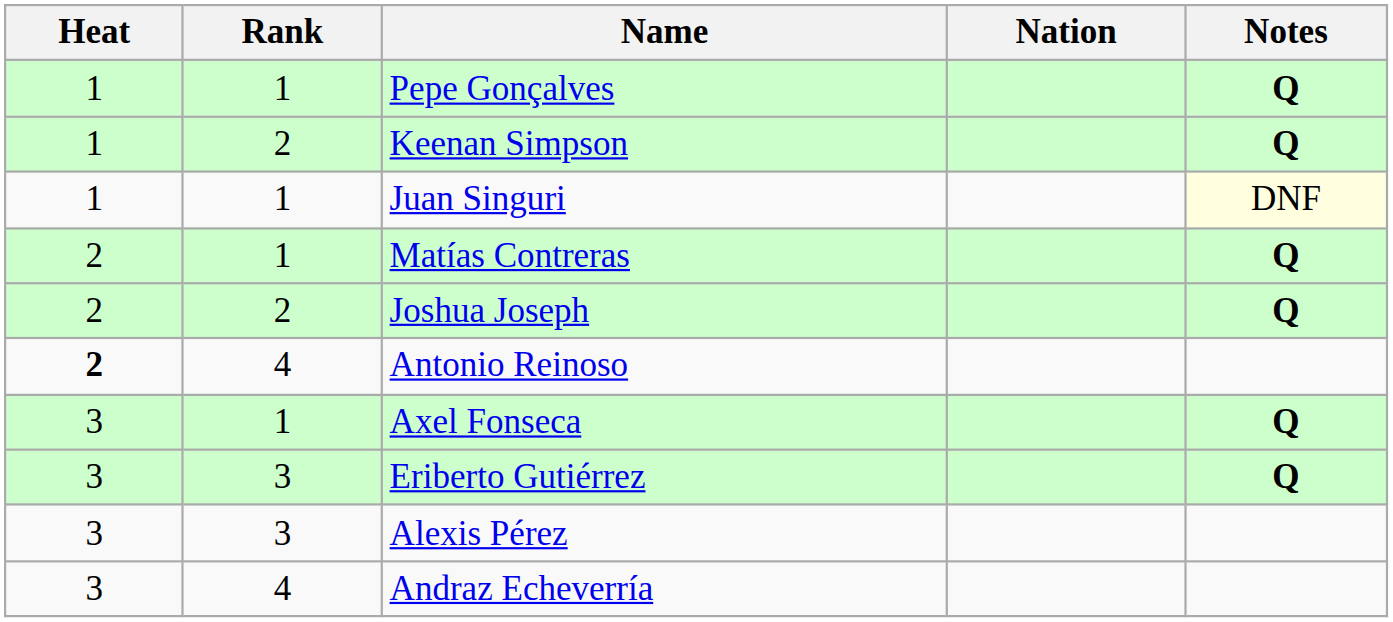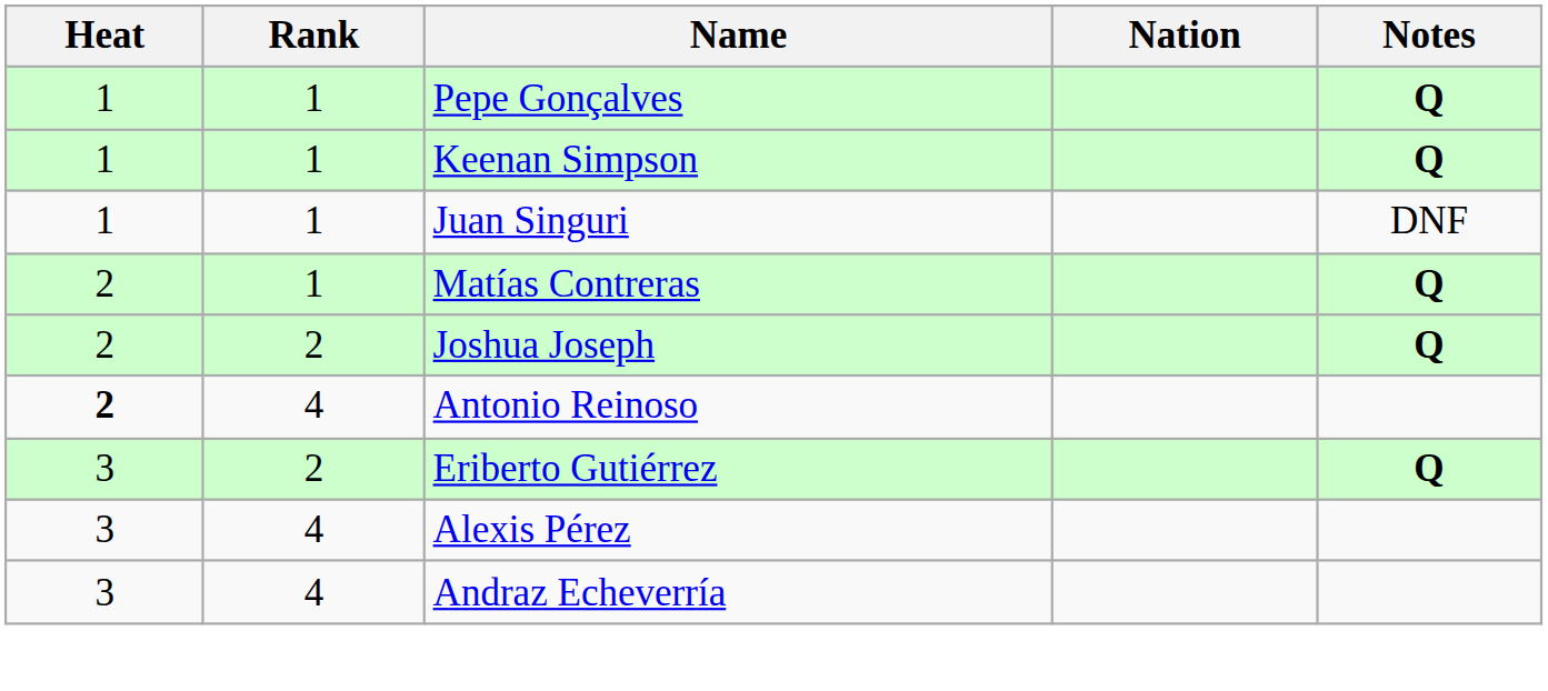Keenan Simpson | Rank: 2 -> 1
Juan Singuri | Notes: lightyellow background -> no background
- row: 3 | 1 | Axel Fonseca | Q
Eriberto Gutiérrez | Rank: 3 -> 2
Alexis Pérez | Rank: 3 -> 4
